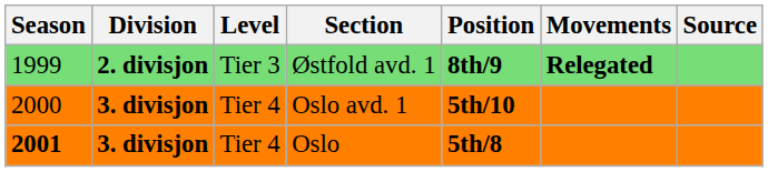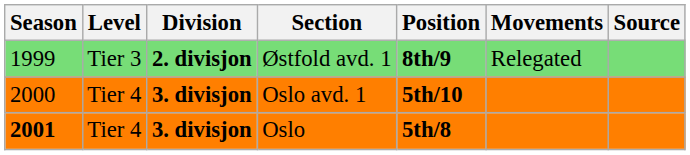columns swapped: Level <-> Division
Østfold avd. 1 | Movements: bold -> normal
